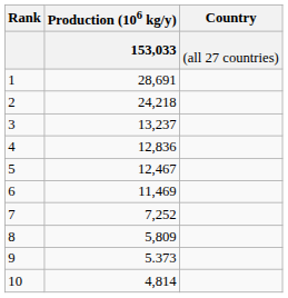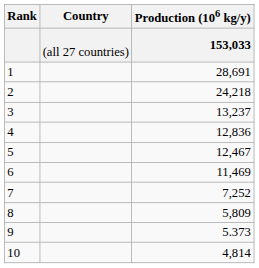columns swapped: Country <-> Production (106 kg/y)
